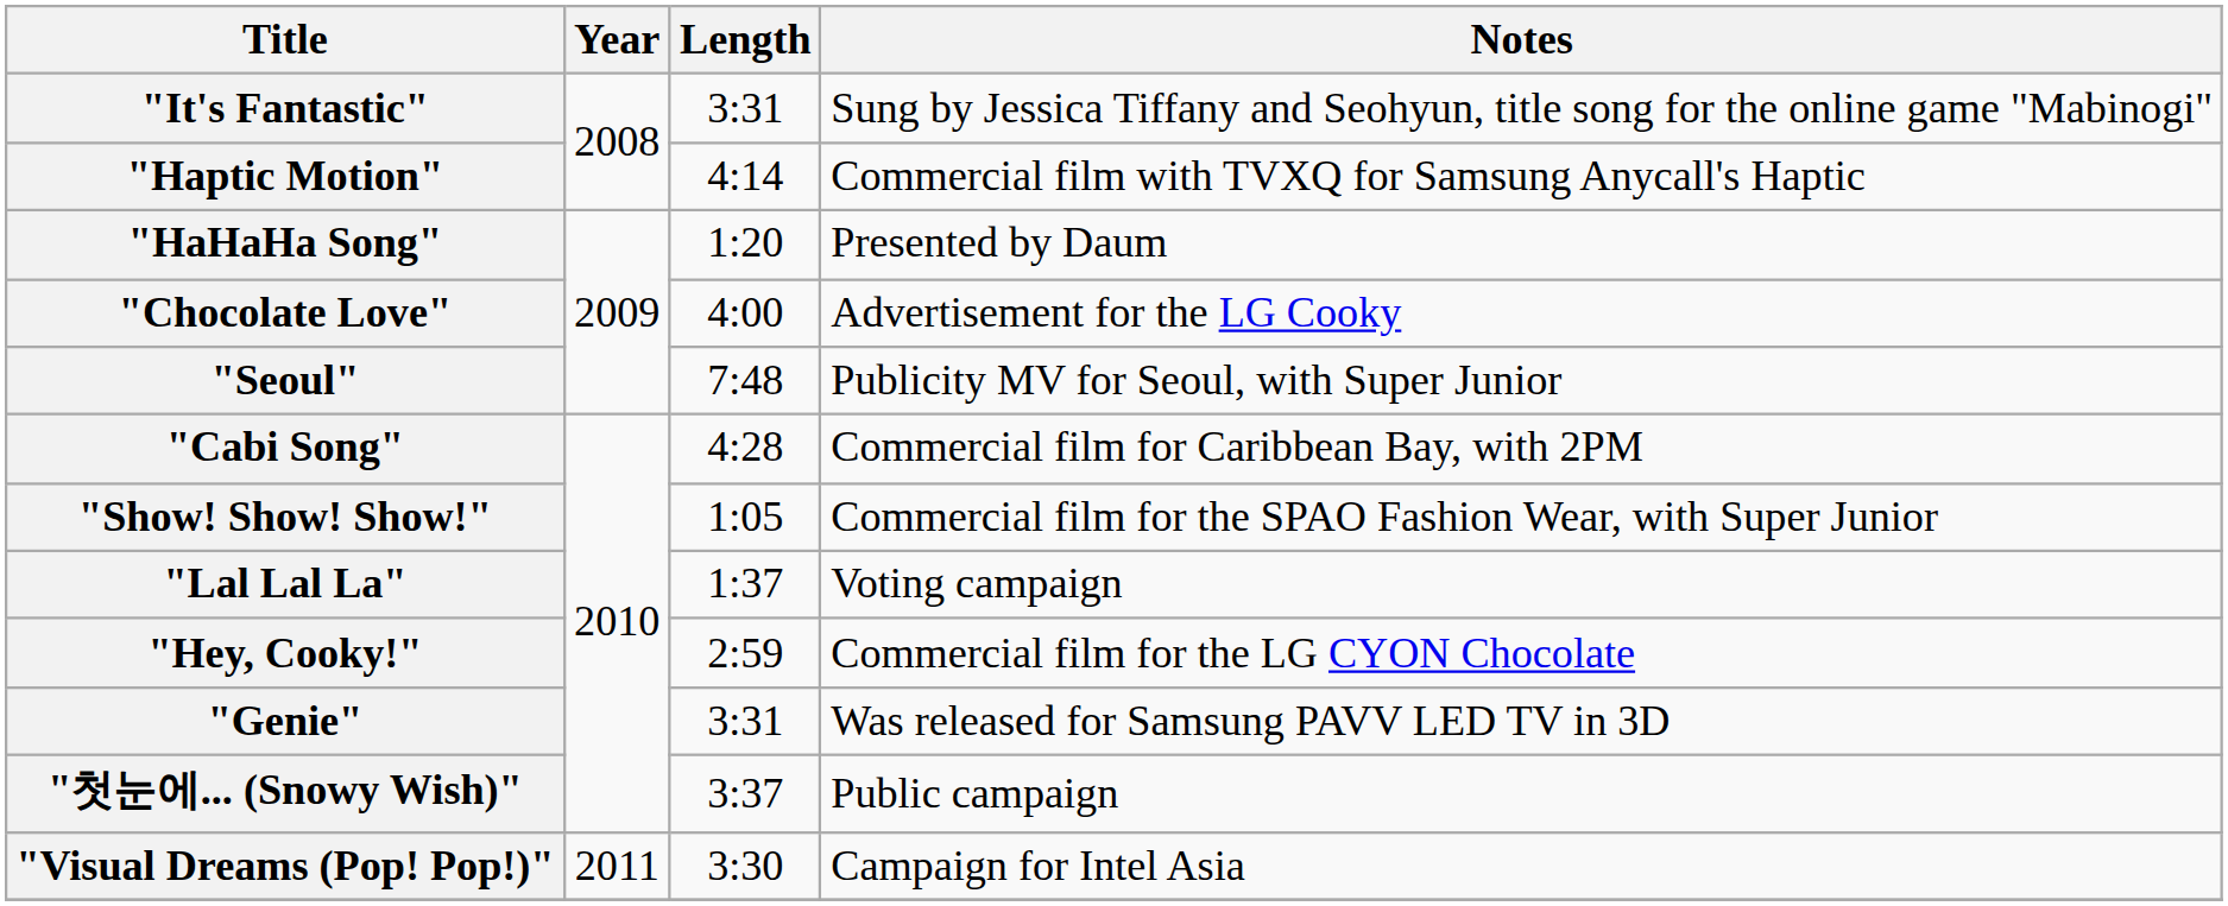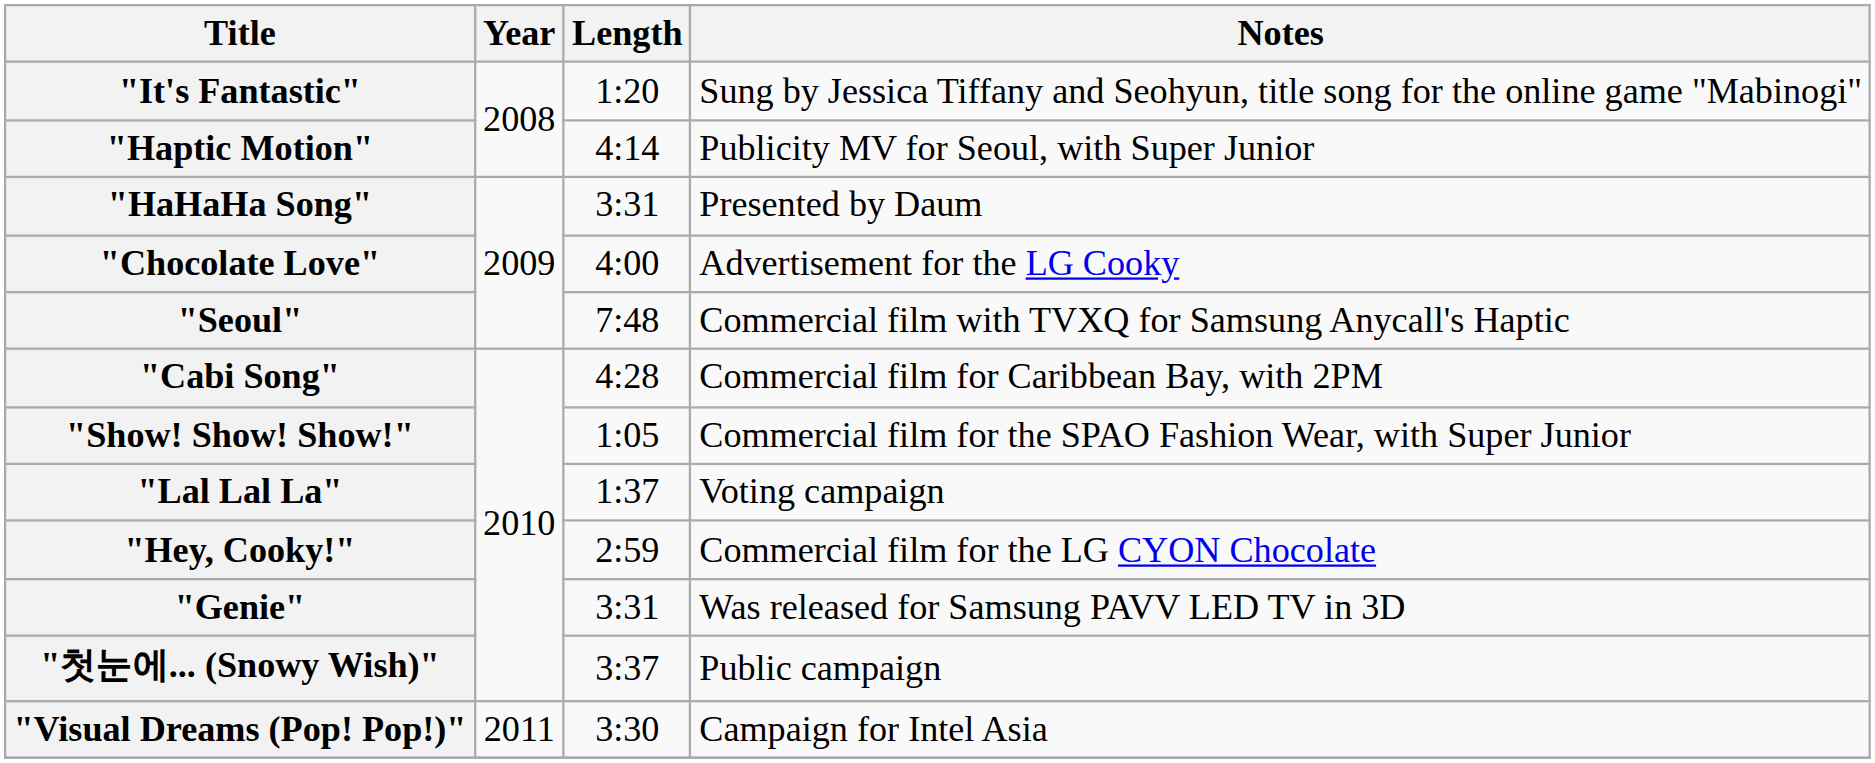"It's Fantastic" | Length: 3:31 -> 1:20
"Haptic Motion" | Notes: Commercial film with TVXQ for Samsung Anycall's Haptic -> Publicity MV for Seoul, with Super Junior
"HaHaHa Song" | Length: 1:20 -> 3:31
"Seoul" | Notes: Publicity MV for Seoul, with Super Junior -> Commercial film with TVXQ for Samsung Anycall's Haptic
